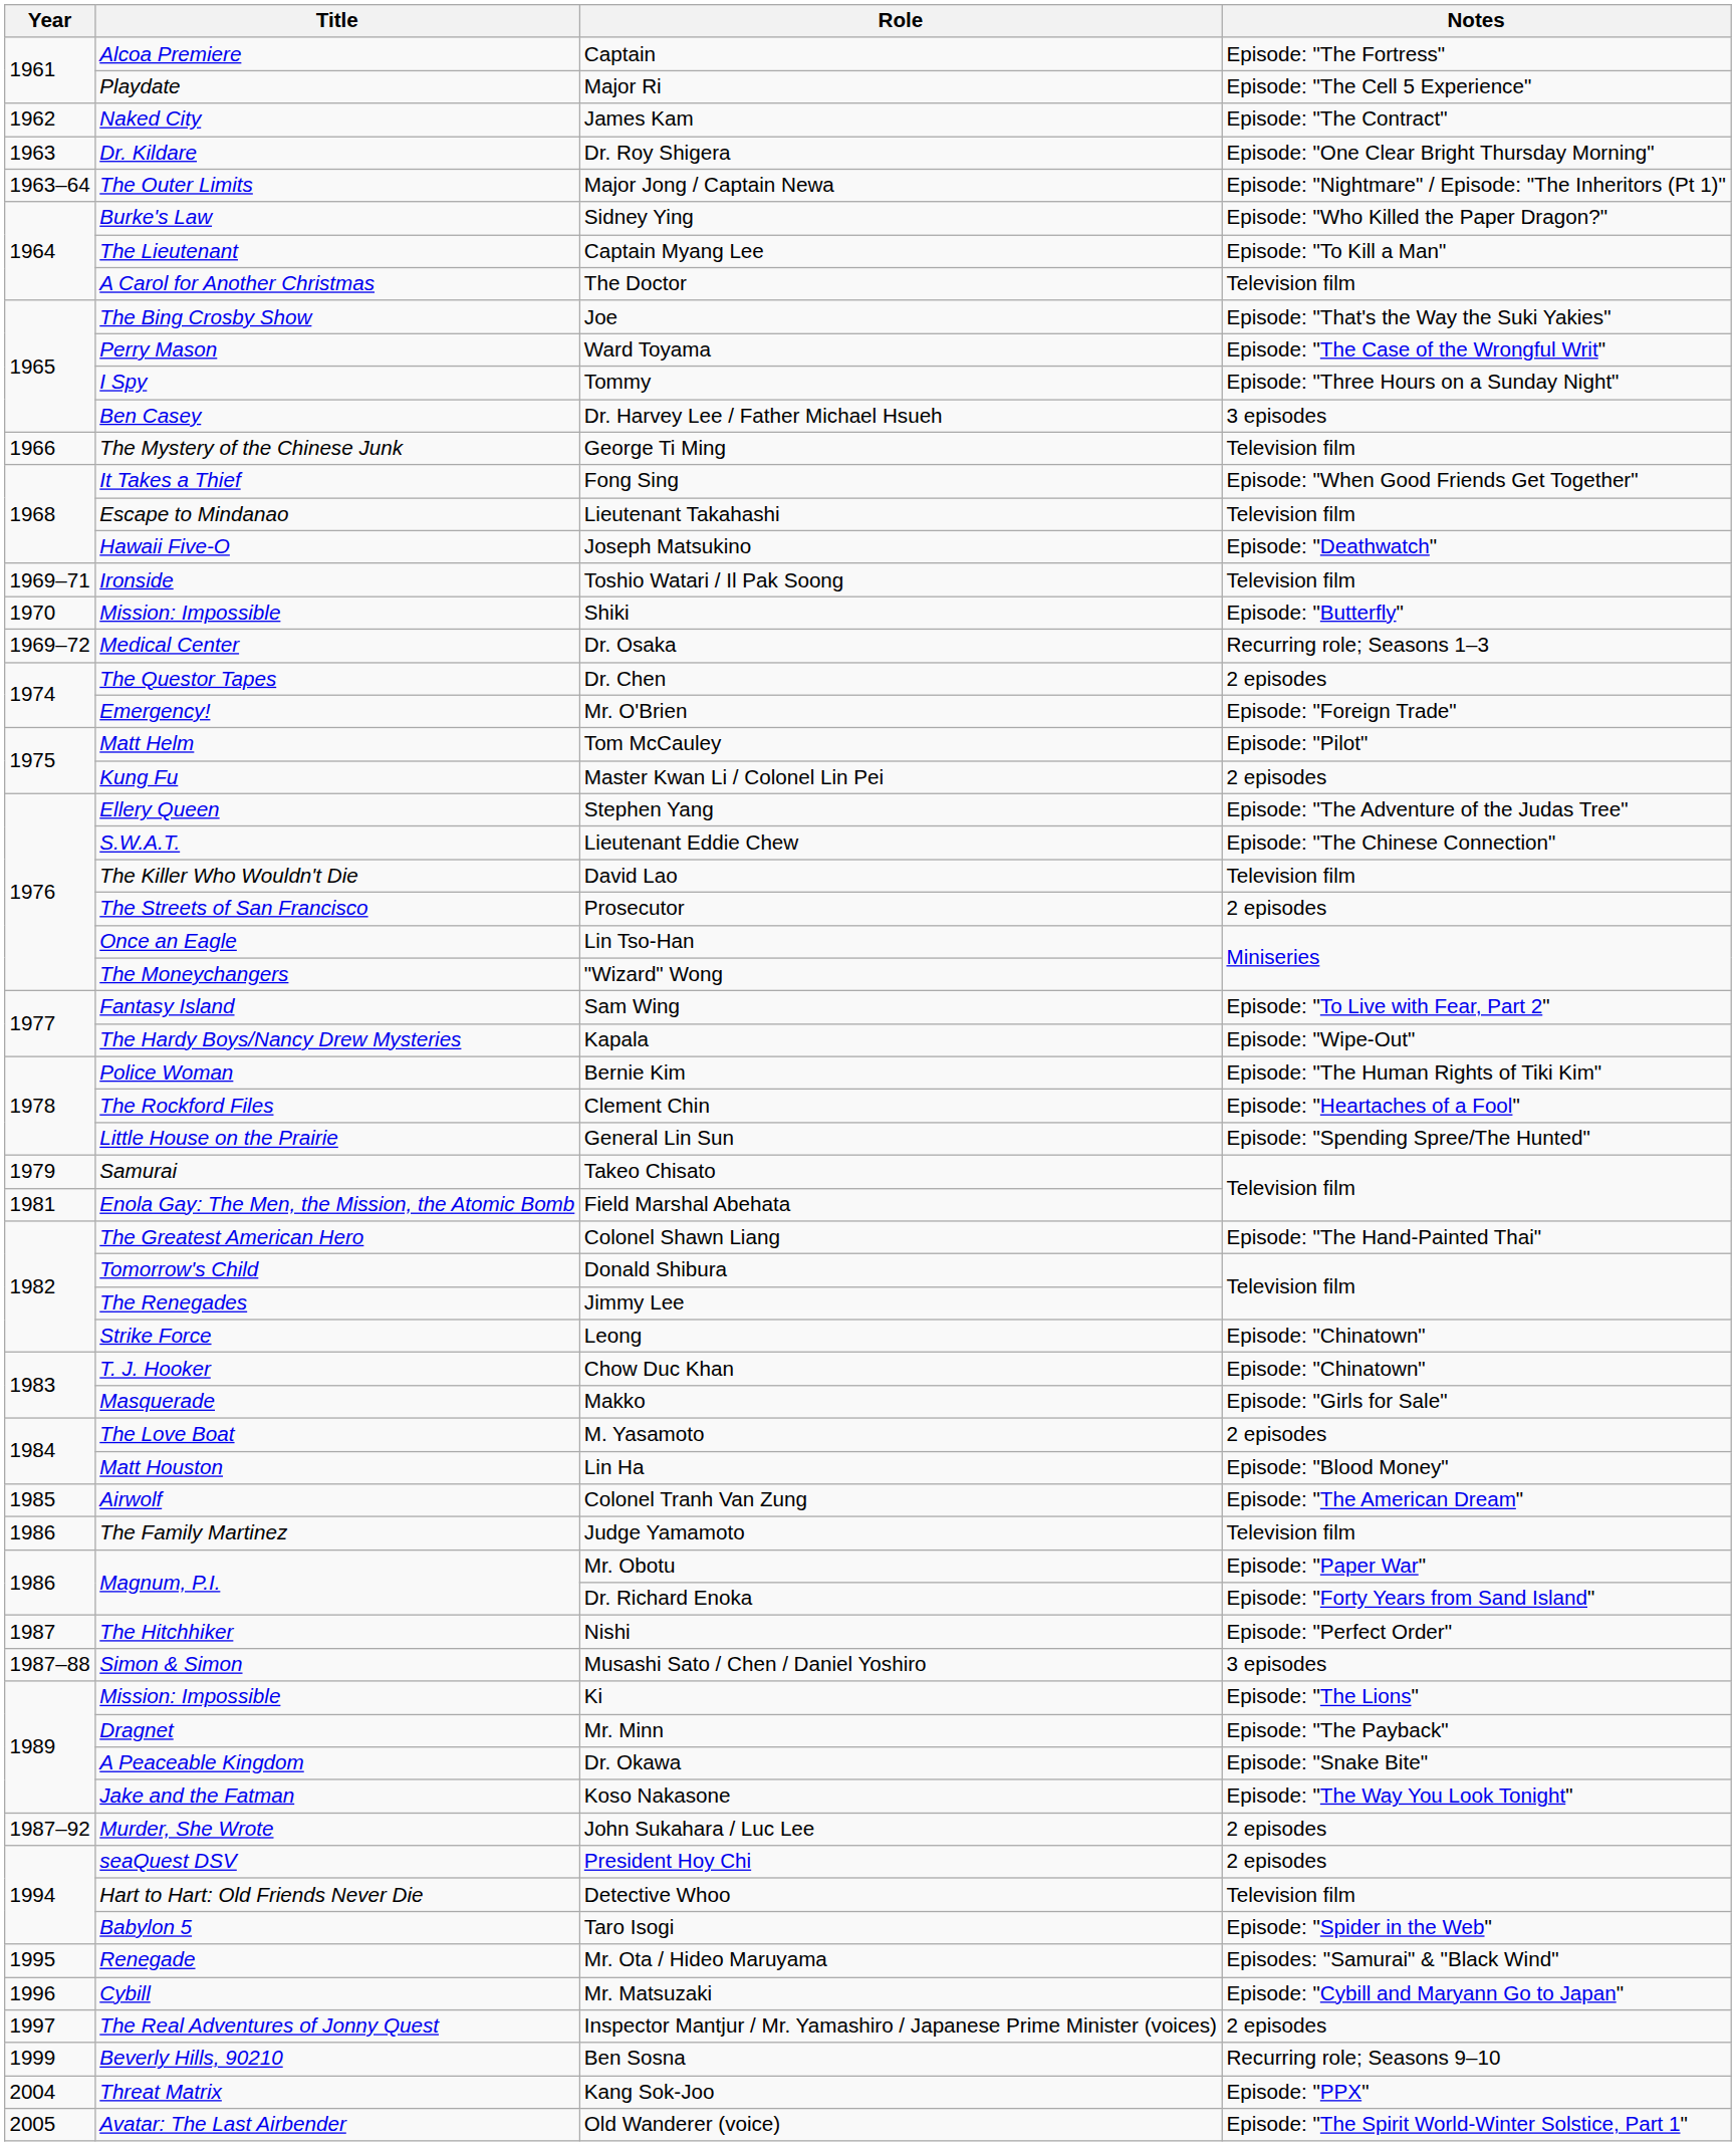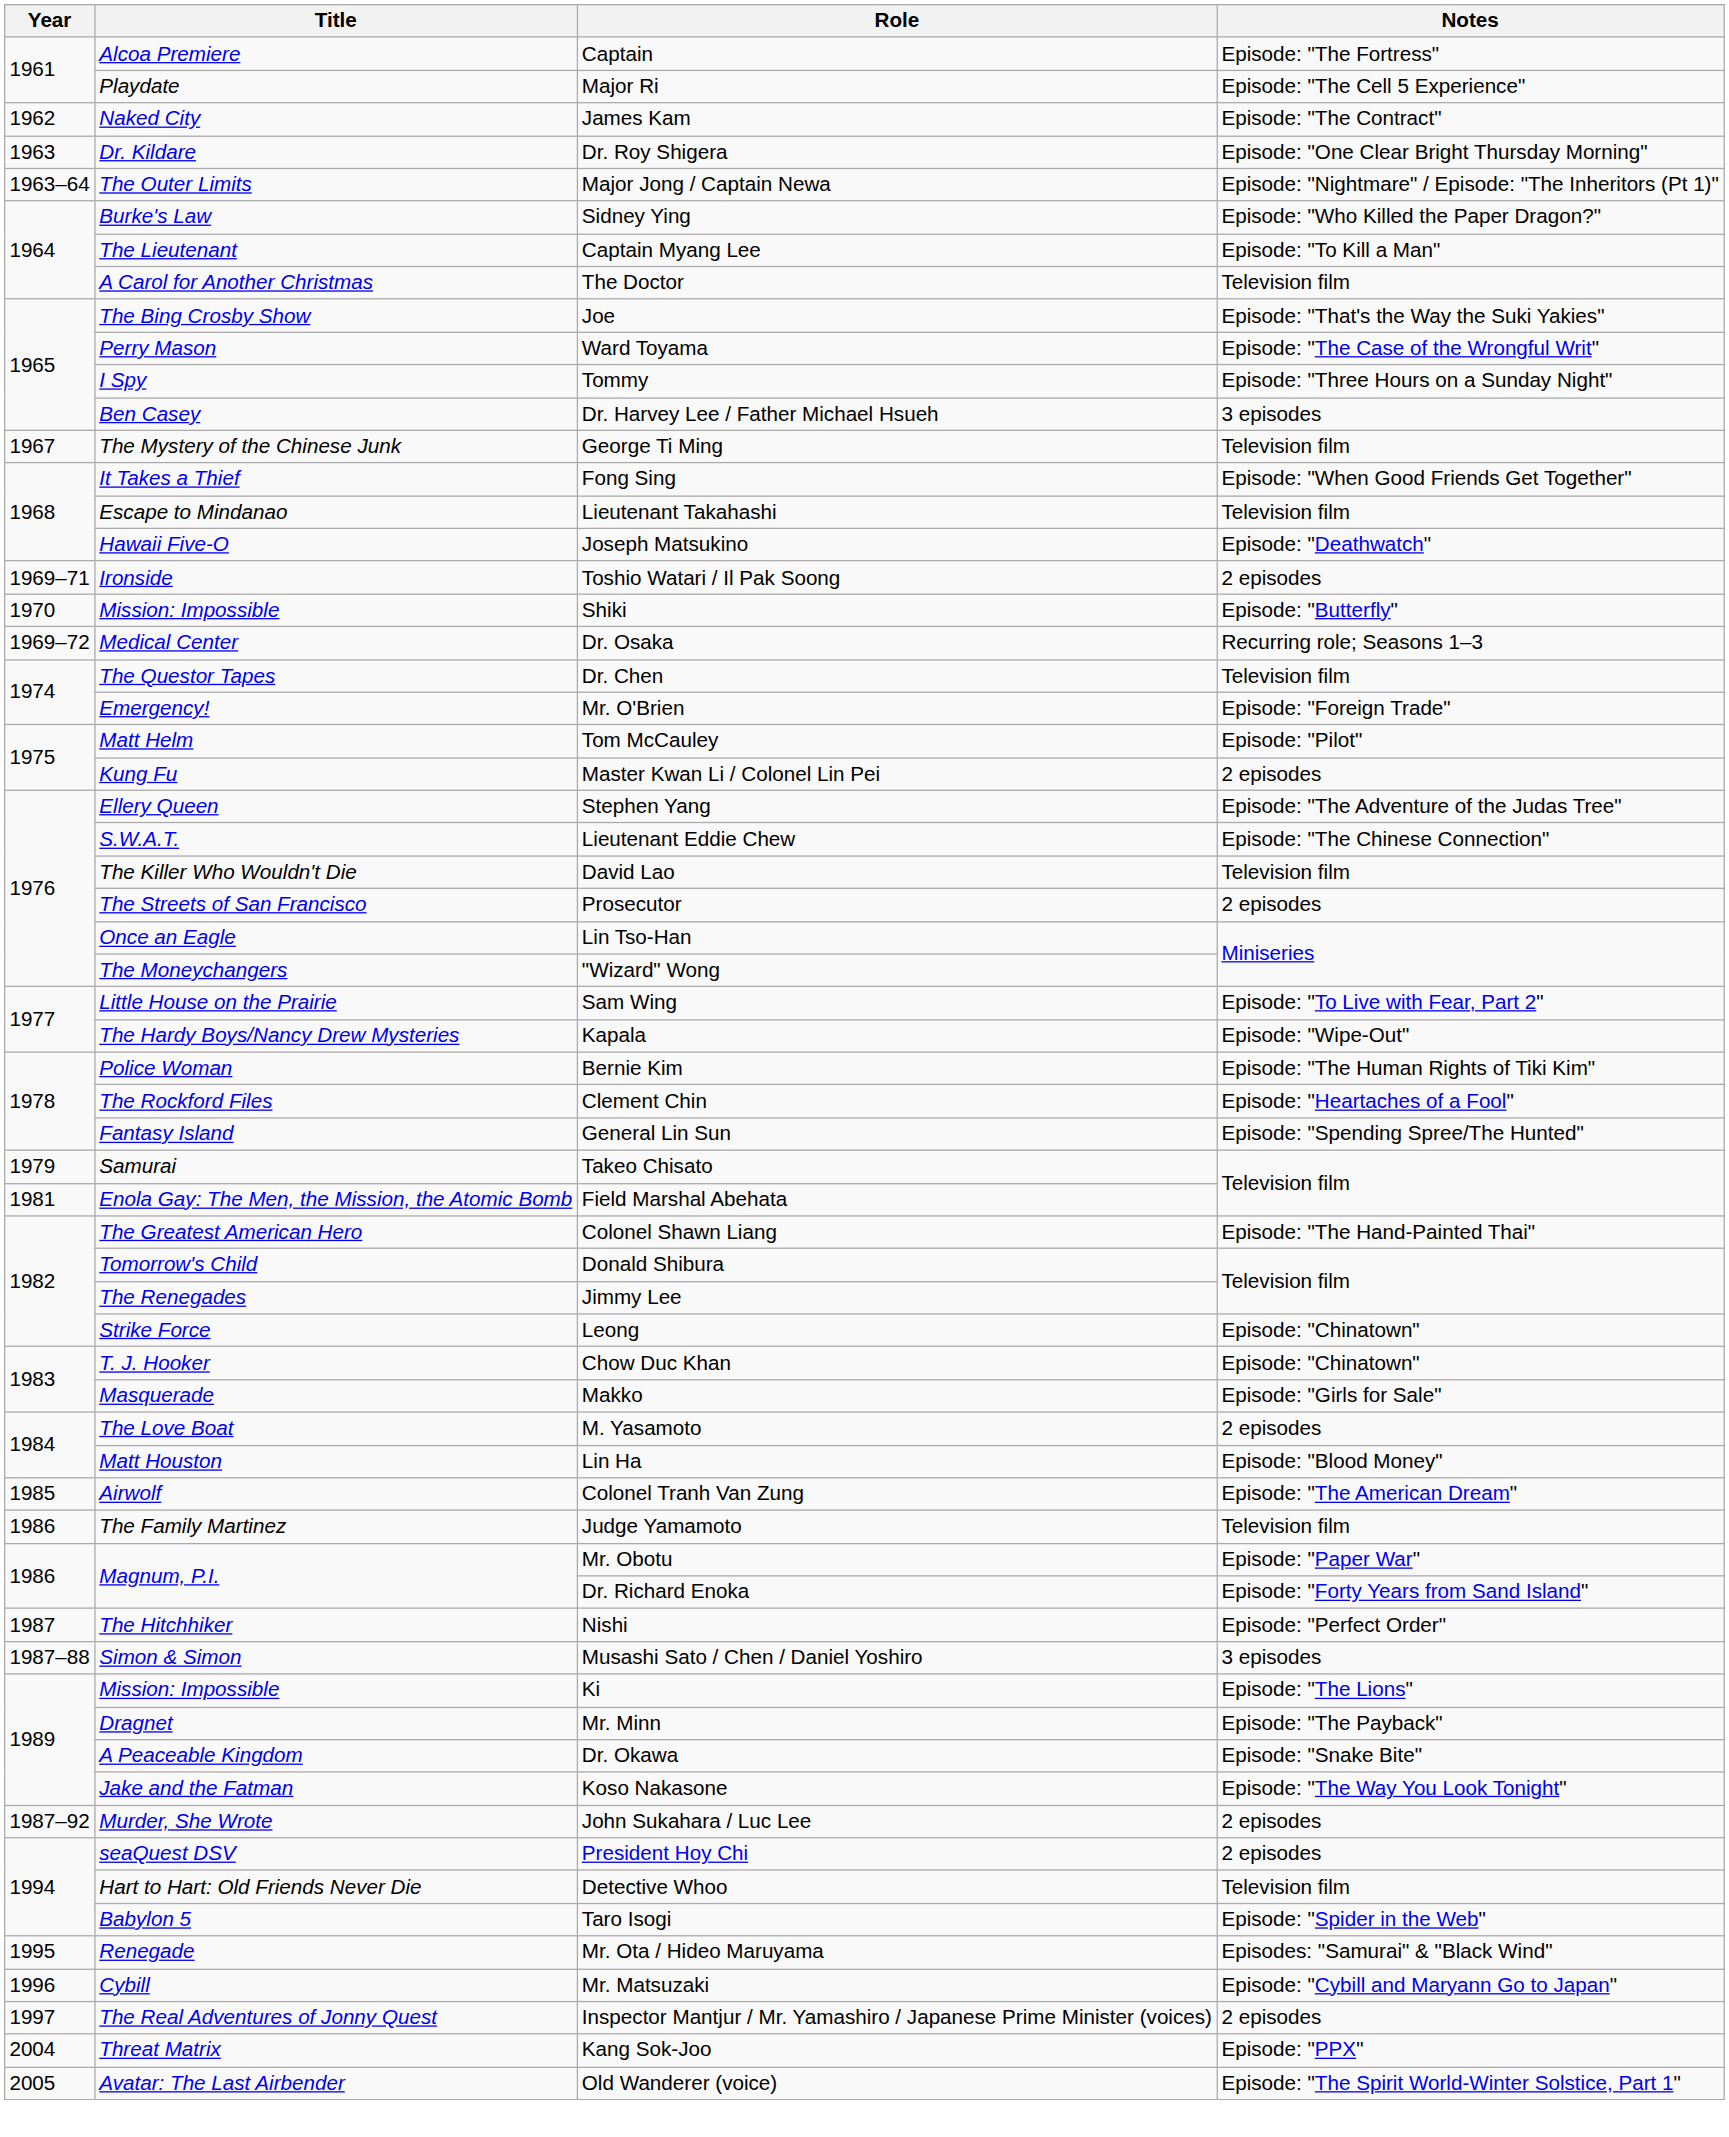George Ti Ming | Year: 1966 -> 1967
Toshio Watari / Il Pak Soong | Notes: Television film -> 2 episodes
Dr. Chen | Notes: 2 episodes -> Television film
Sam Wing | Title: Fantasy Island -> Little House on the Prairie
General Lin Sun | Title: Little House on the Prairie -> Fantasy Island
- row: 1999 | Beverly Hills, 90210 | Ben Sosna | Recurring role; Seasons 9–10
